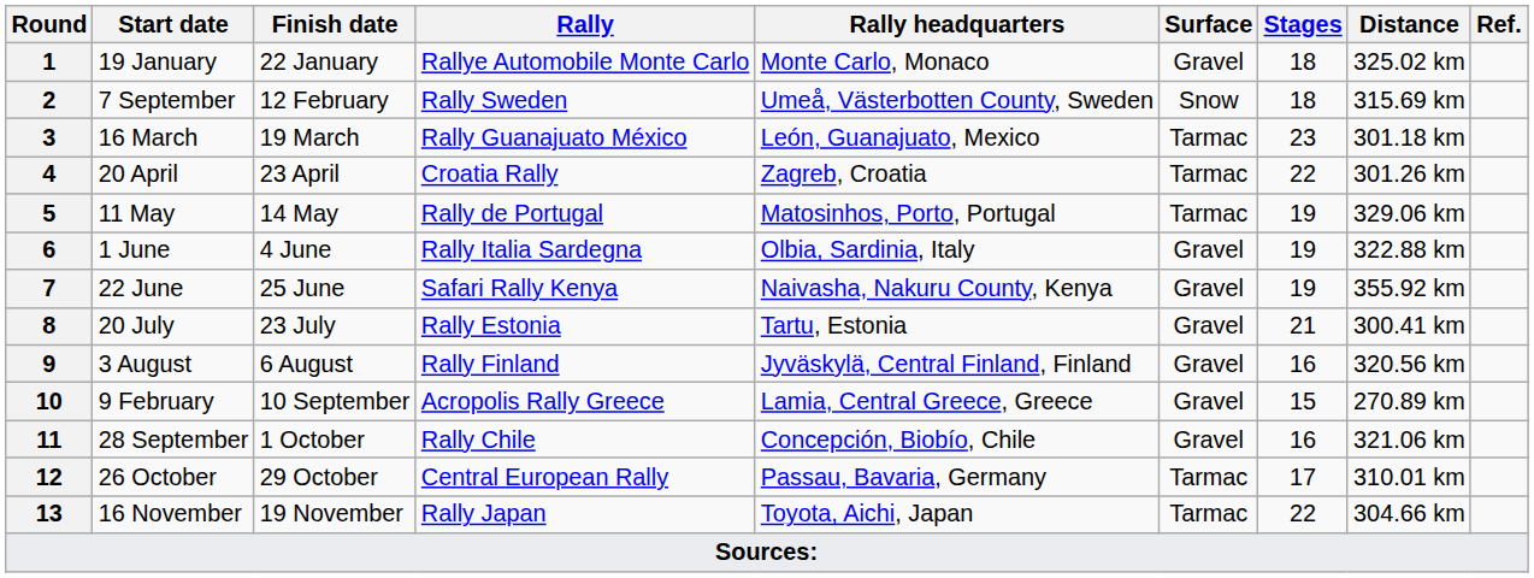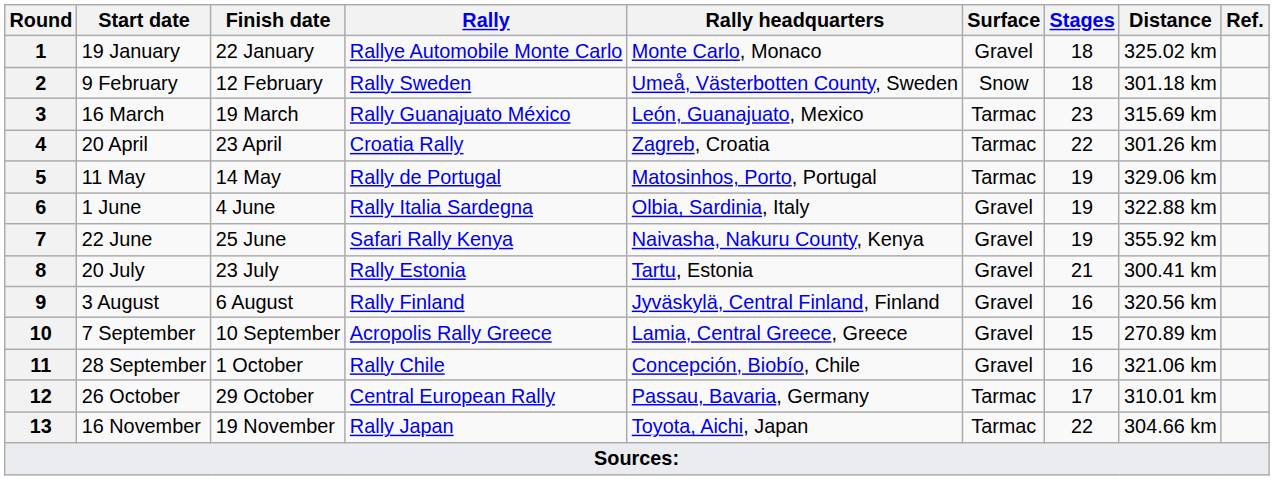2 | Start date: 7 September -> 9 February
2 | Distance: 315.69 km -> 301.18 km
3 | Distance: 301.18 km -> 315.69 km
10 | Start date: 9 February -> 7 September
